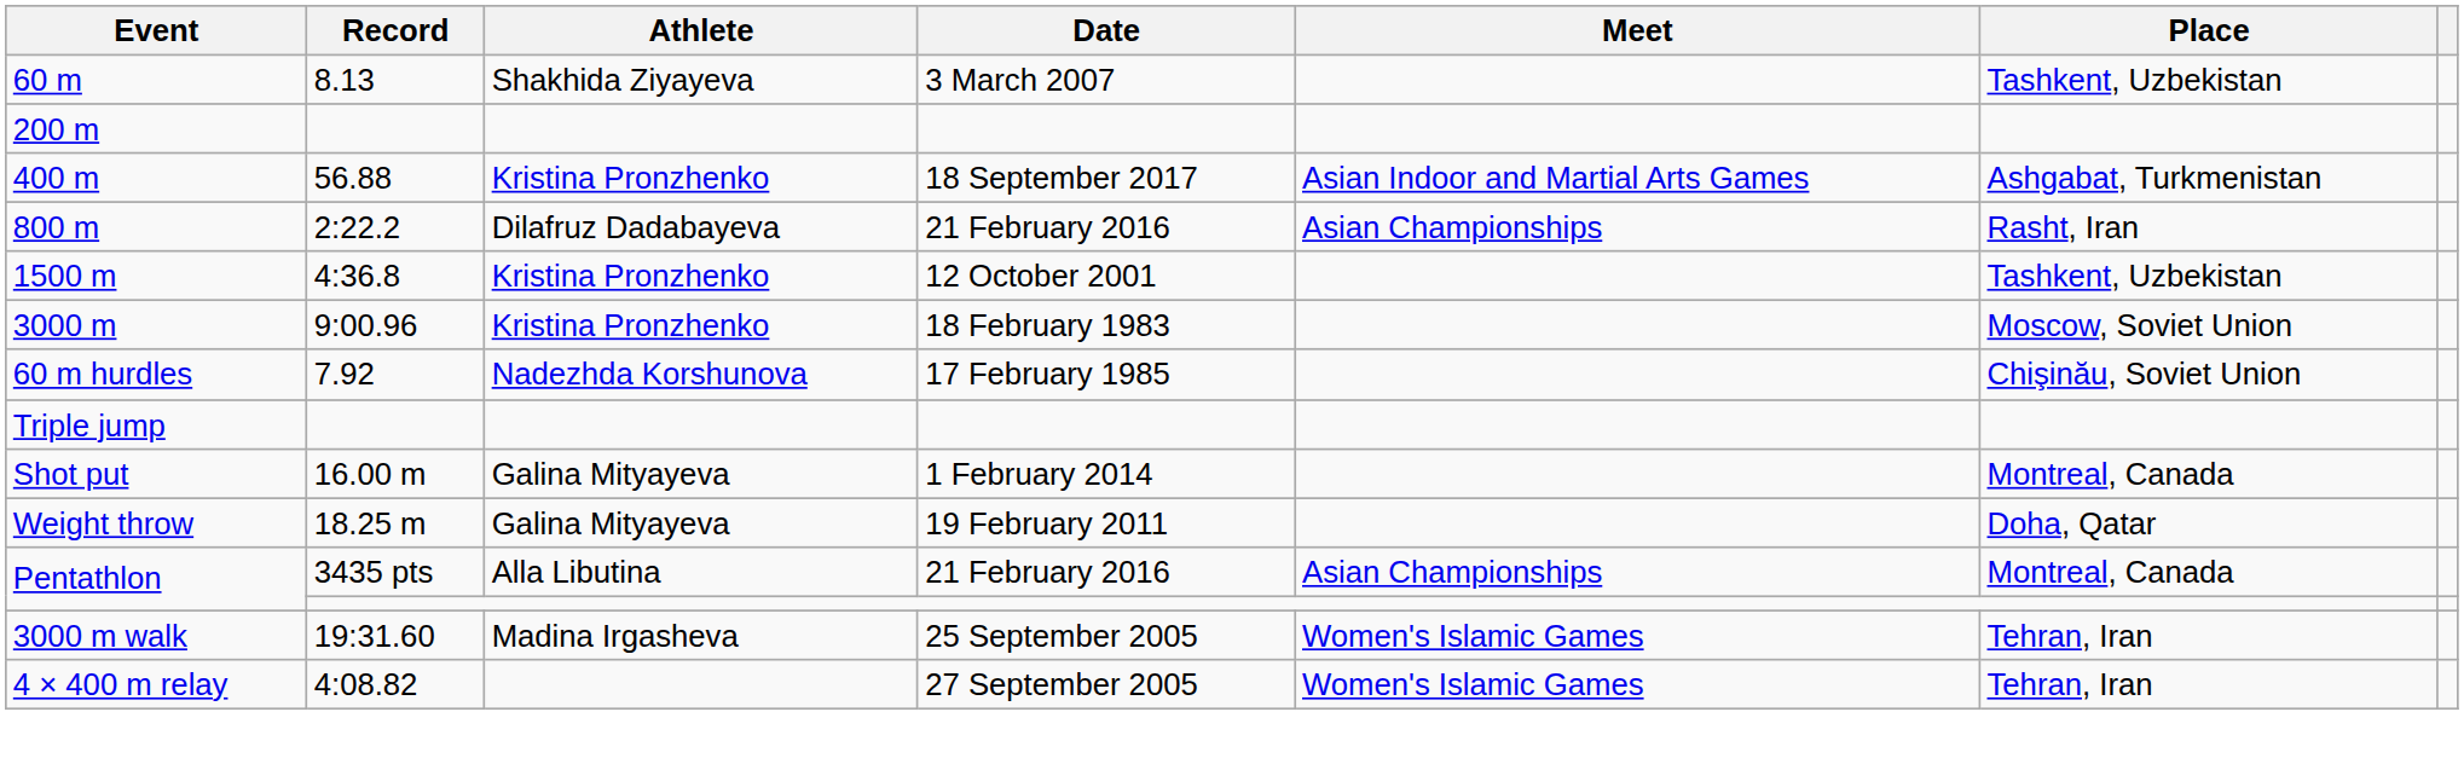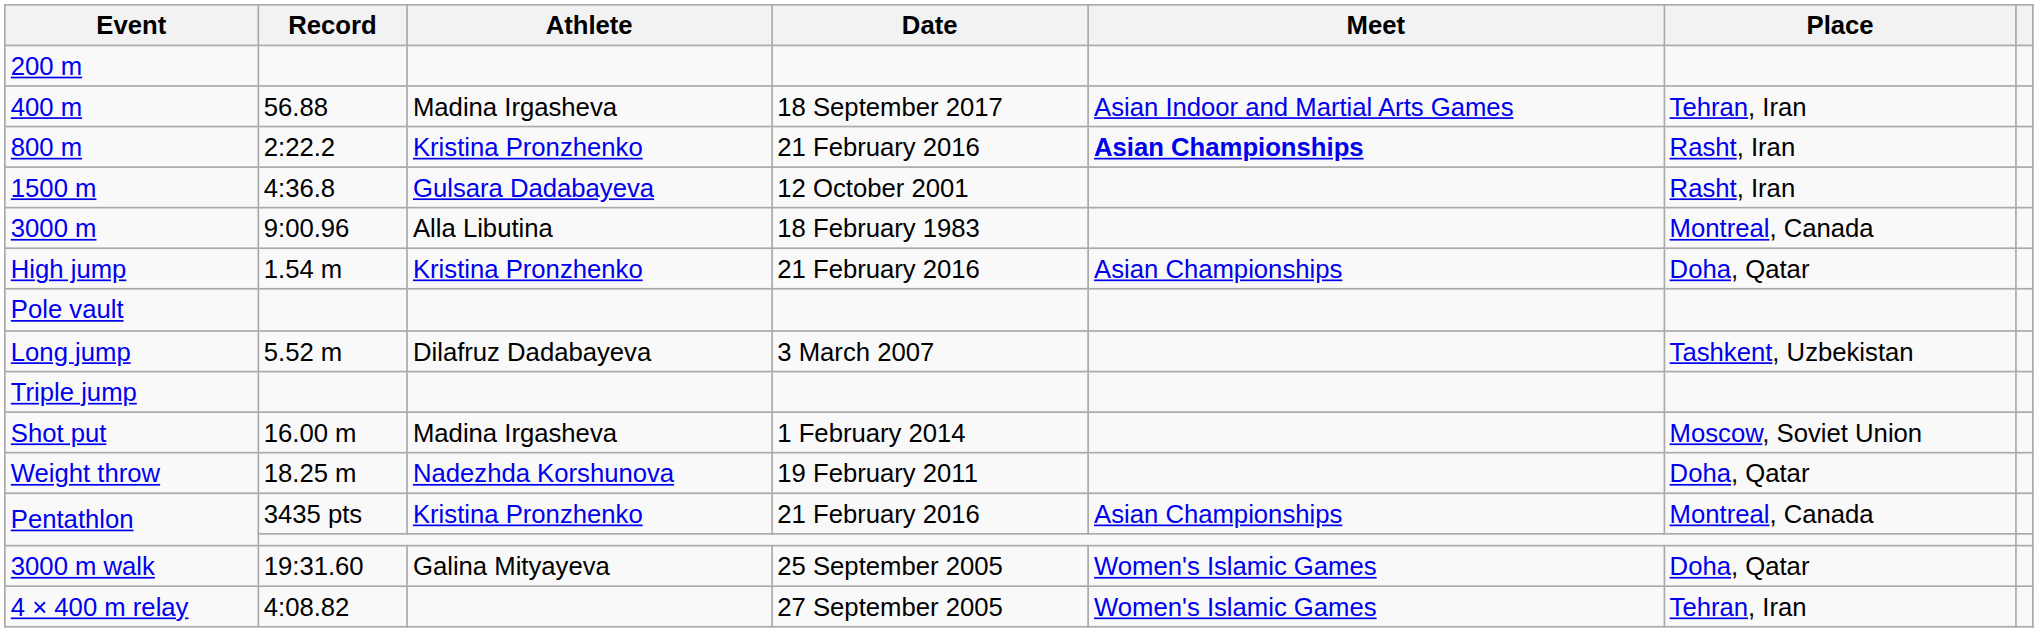- row: 60 m | 8.13 | Shakhida Ziyayeva | 3 March 2007 | Tashkent, Uzbekistan
400 m | Athlete: Kristina Pronzhenko -> Madina Irgasheva
400 m | Place: Ashgabat, Turkmenistan -> Tehran, Iran
800 m | Athlete: Dilafruz Dadabayeva -> Kristina Pronzhenko
800 m | Meet: normal -> bold
1500 m | Athlete: Kristina Pronzhenko -> Gulsara Dadabayeva
1500 m | Place: Tashkent, Uzbekistan -> Rasht, Iran
3000 m | Athlete: Kristina Pronzhenko -> Alla Libutina
3000 m | Place: Moscow, Soviet Union -> Montreal, Canada
- row: 60 m hurdles | 7.92 | Nadezhda Korshunova | 17 February 1985 | Chişinău, Soviet Union
+ row: High jump | 1.54 m | Kristina Pronzhenko | 21 February 2016 | Asian Championships | Doha, Qatar
+ row: Pole vault
+ row: Long jump | 5.52 m | Dilafruz Dadabayeva | 3 March 2007 | Tashkent, Uzbekistan
Shot put | Athlete: Galina Mityayeva -> Madina Irgasheva
Shot put | Place: Montreal, Canada -> Moscow, Soviet Union
Weight throw | Athlete: Galina Mityayeva -> Nadezhda Korshunova
Pentathlon / 3435 pts | Athlete: Alla Libutina -> Kristina Pronzhenko
3000 m walk | Athlete: Madina Irgasheva -> Galina Mityayeva
3000 m walk | Place: Tehran, Iran -> Doha, Qatar
